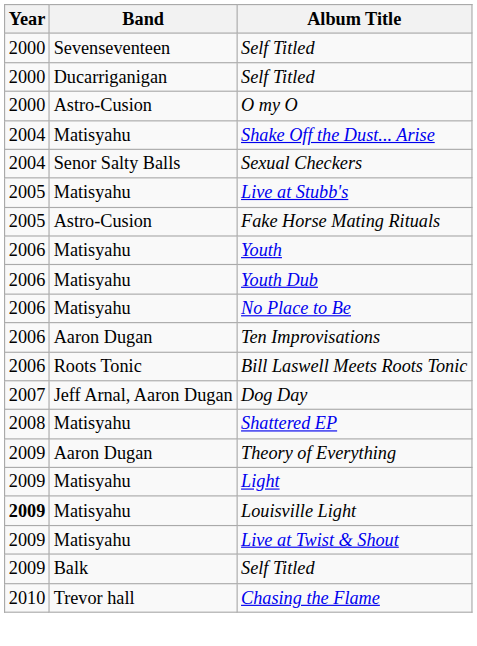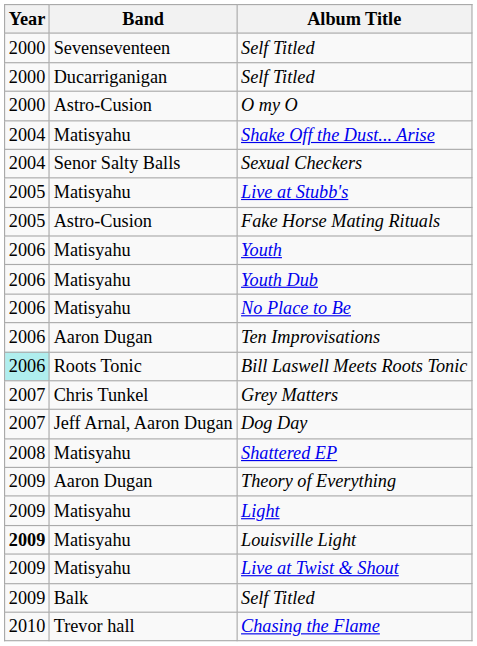Bill Laswell Meets Roots Tonic | Year: no background -> paleturquoise background
+ row: 2007 | Chris Tunkel | Grey Matters
